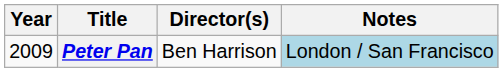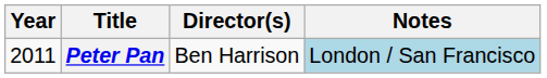Peter Pan | Year: 2009 -> 2011
